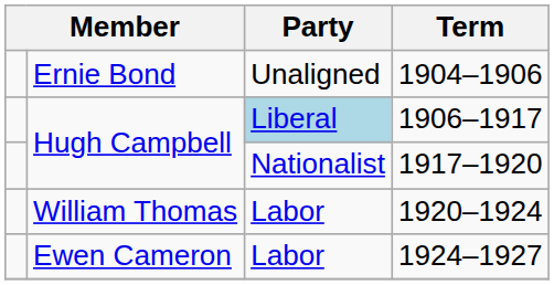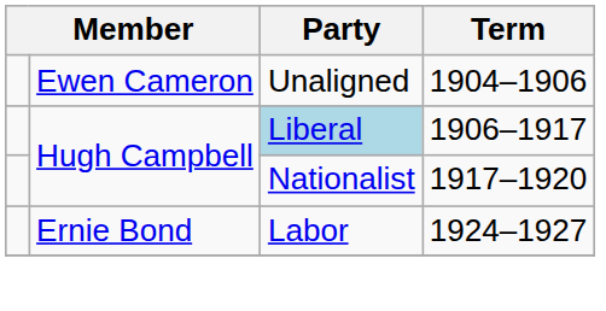1904–1906 | column 2: Ernie Bond -> Ewen Cameron
- row: William Thomas | Labor | 1920–1924
1924–1927 | column 2: Ewen Cameron -> Ernie Bond
